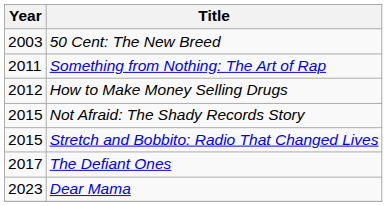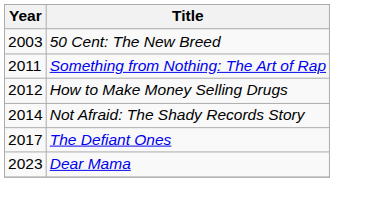Not Afraid: The Shady Records Story | Year: 2015 -> 2014
- row: 2015 | Stretch and Bobbito: Radio That Changed Lives
